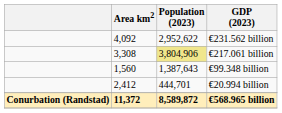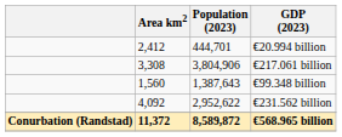rows swapped: €231.562 billion <-> €20.994 billion
€217.061 billion | Population (2023): khaki background -> no background
